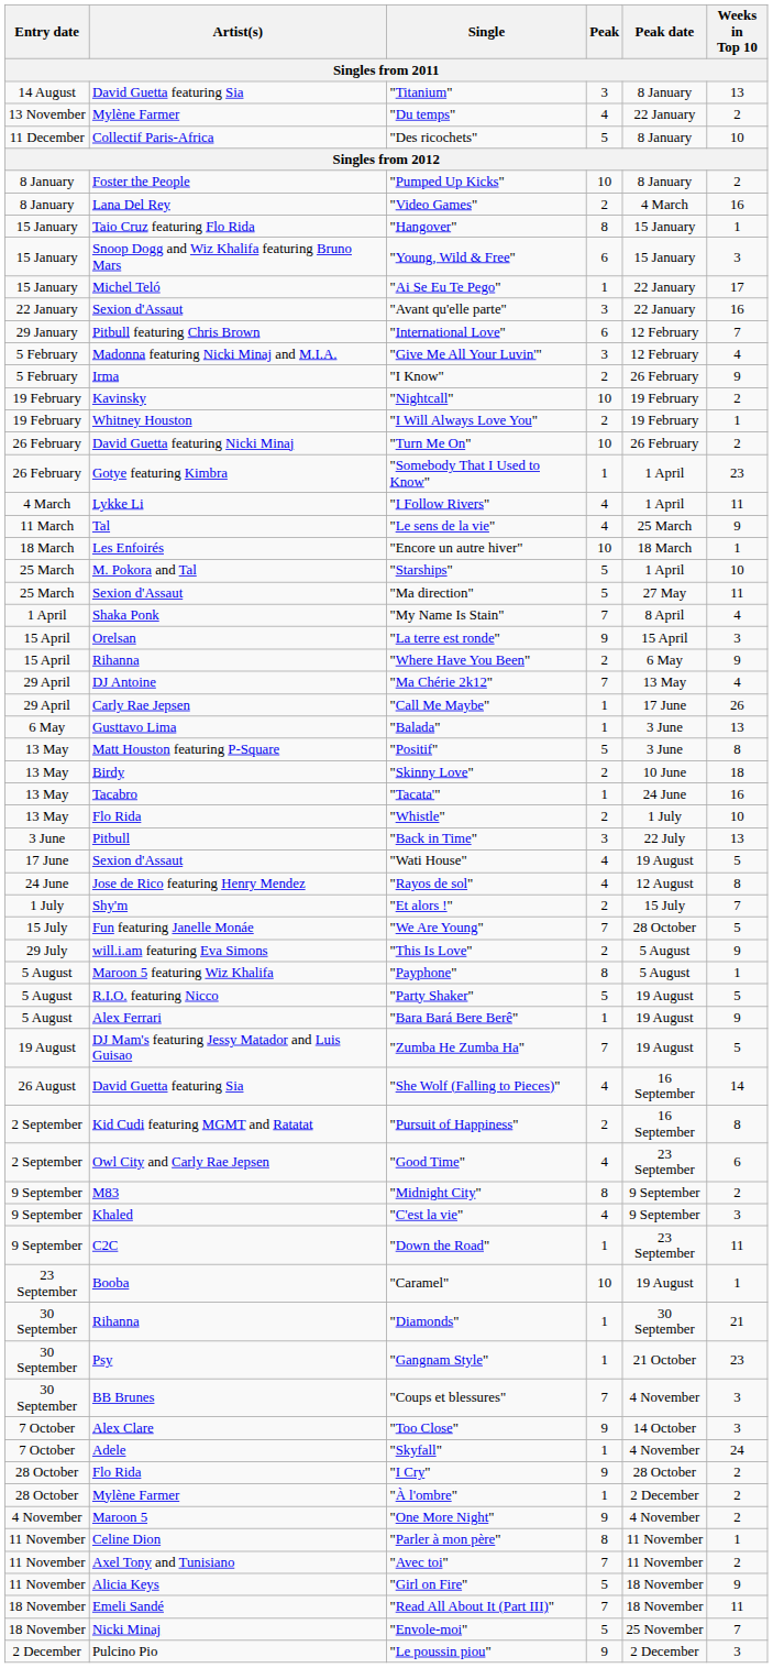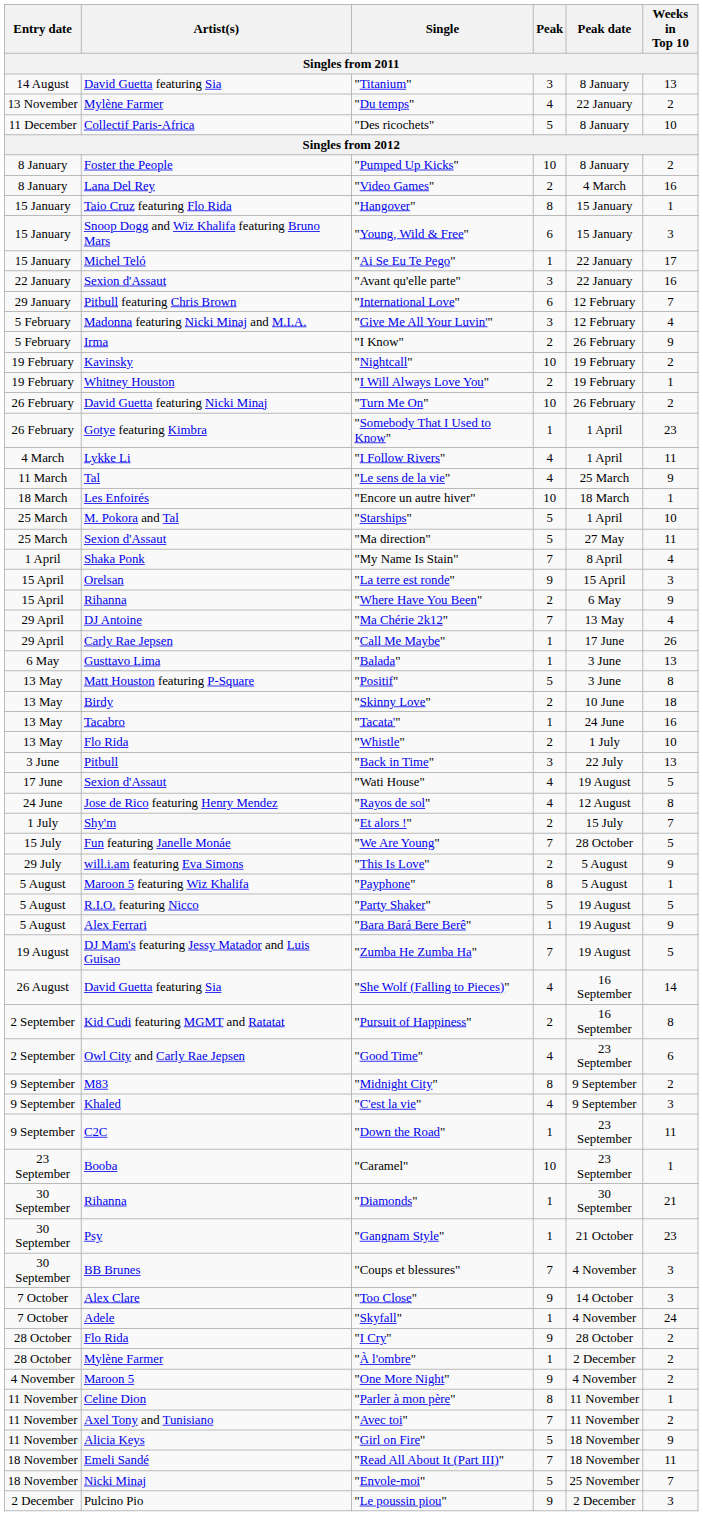"Caramel" | Peak date: 19 August -> 23 September
